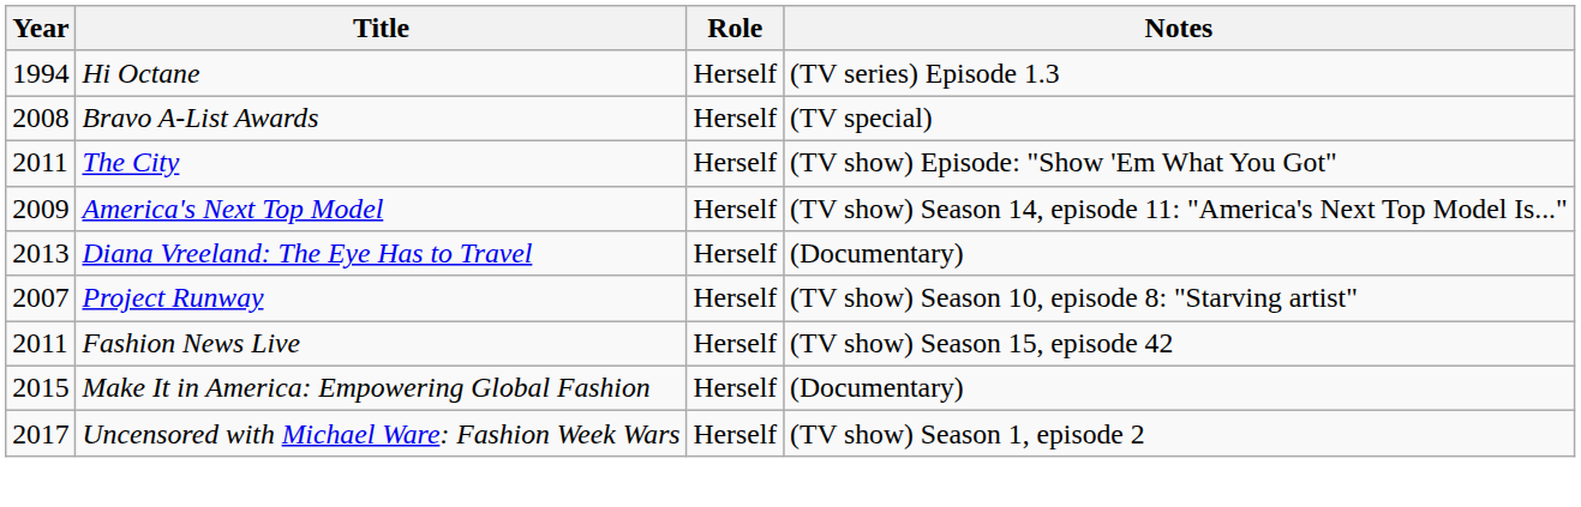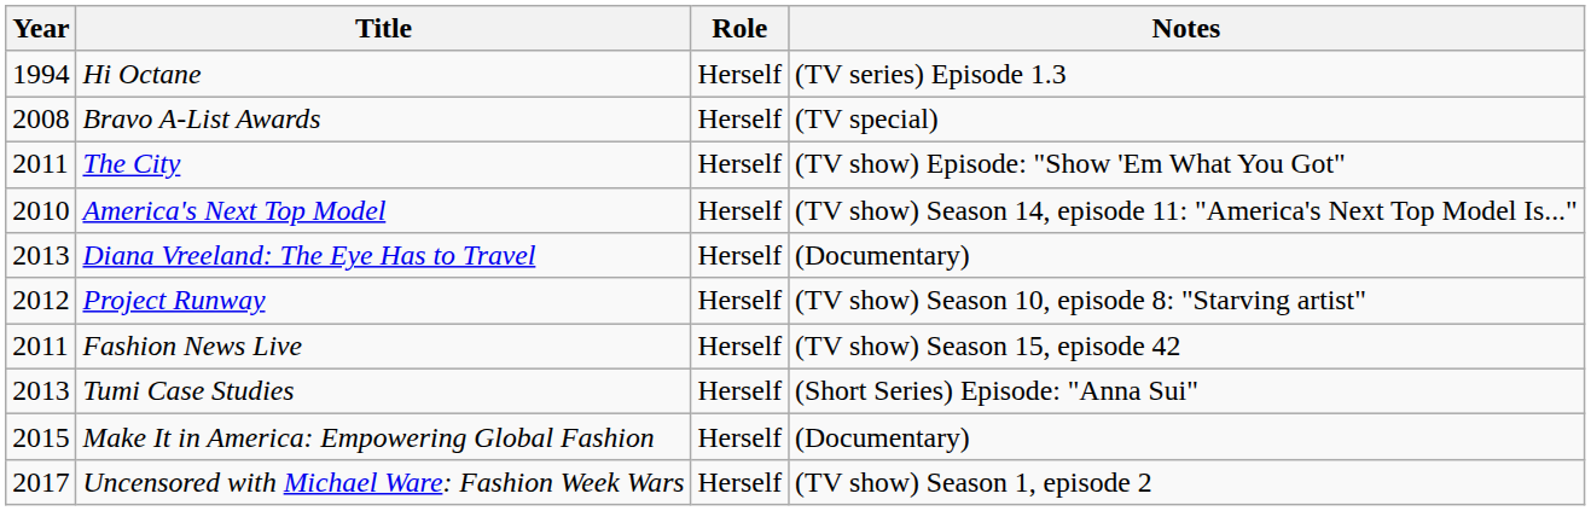America's Next Top Model | Year: 2009 -> 2010
Project Runway | Year: 2007 -> 2012
+ row: 2013 | Tumi Case Studies | Herself | (Short Series) Episode: "Anna Sui"
